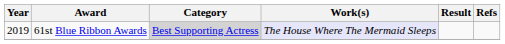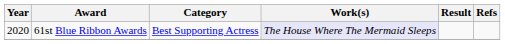61st Blue Ribbon Awards | Year: 2019 -> 2020
61st Blue Ribbon Awards | Category: lightgrey background -> no background
